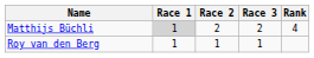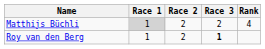Roy van den Berg | Race 2: 1 -> 2
Roy van den Berg | Race 3: normal -> bold
